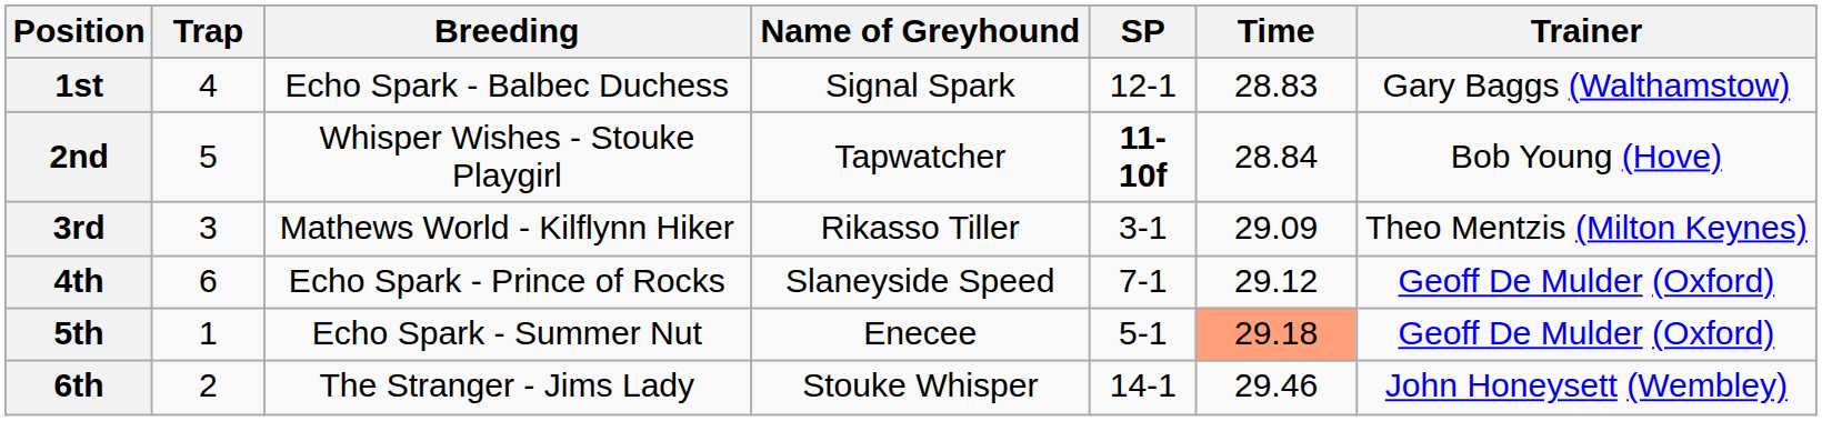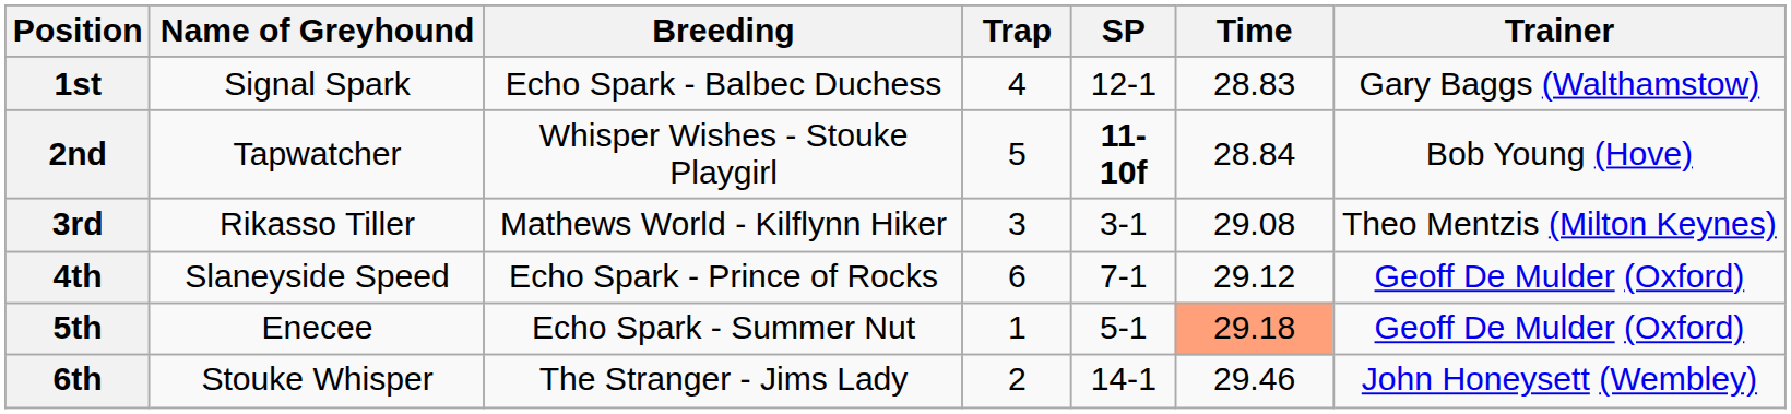columns swapped: Name of Greyhound <-> Trap
3rd | Time: 29.09 -> 29.08
